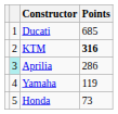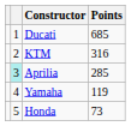KTM | Points: bold -> normal
Aprilia | Points: 286 -> 285
